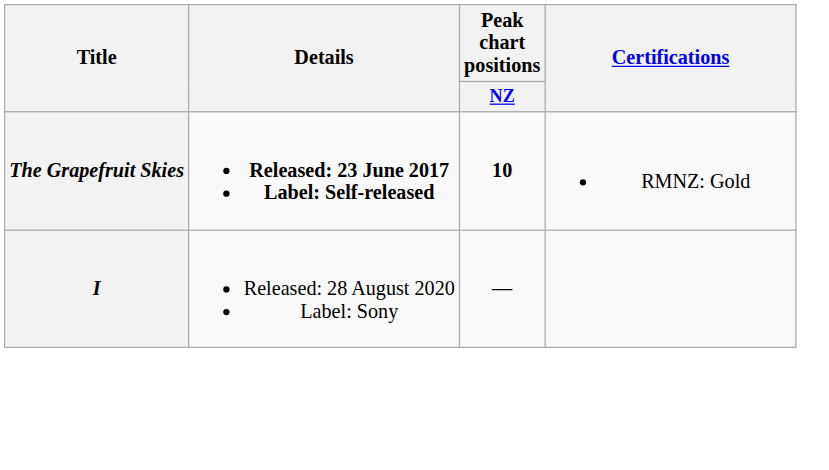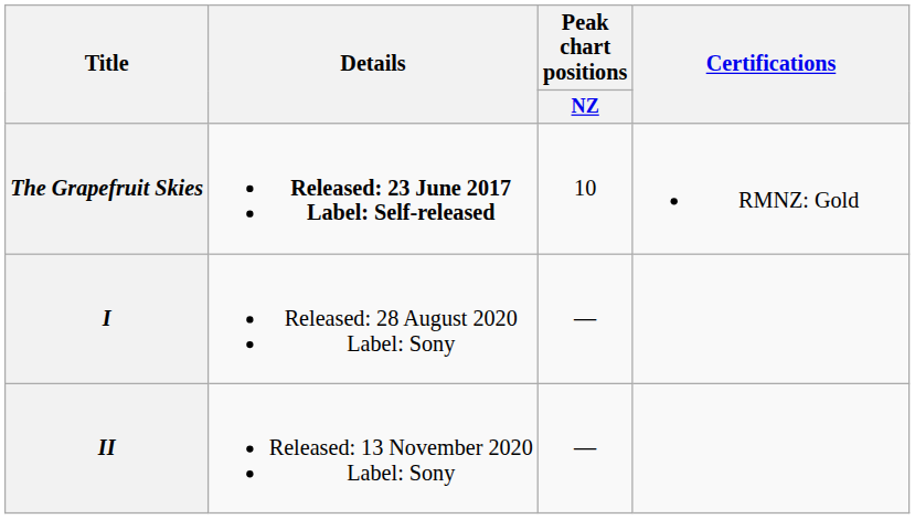The Grapefruit Skies | Peak chart positions / NZ: bold -> normal
+ row: II | Released: 13 November 2020 Label: Sony | —
